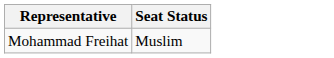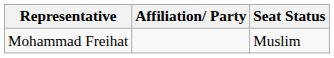+ column: Affiliation/ Party
